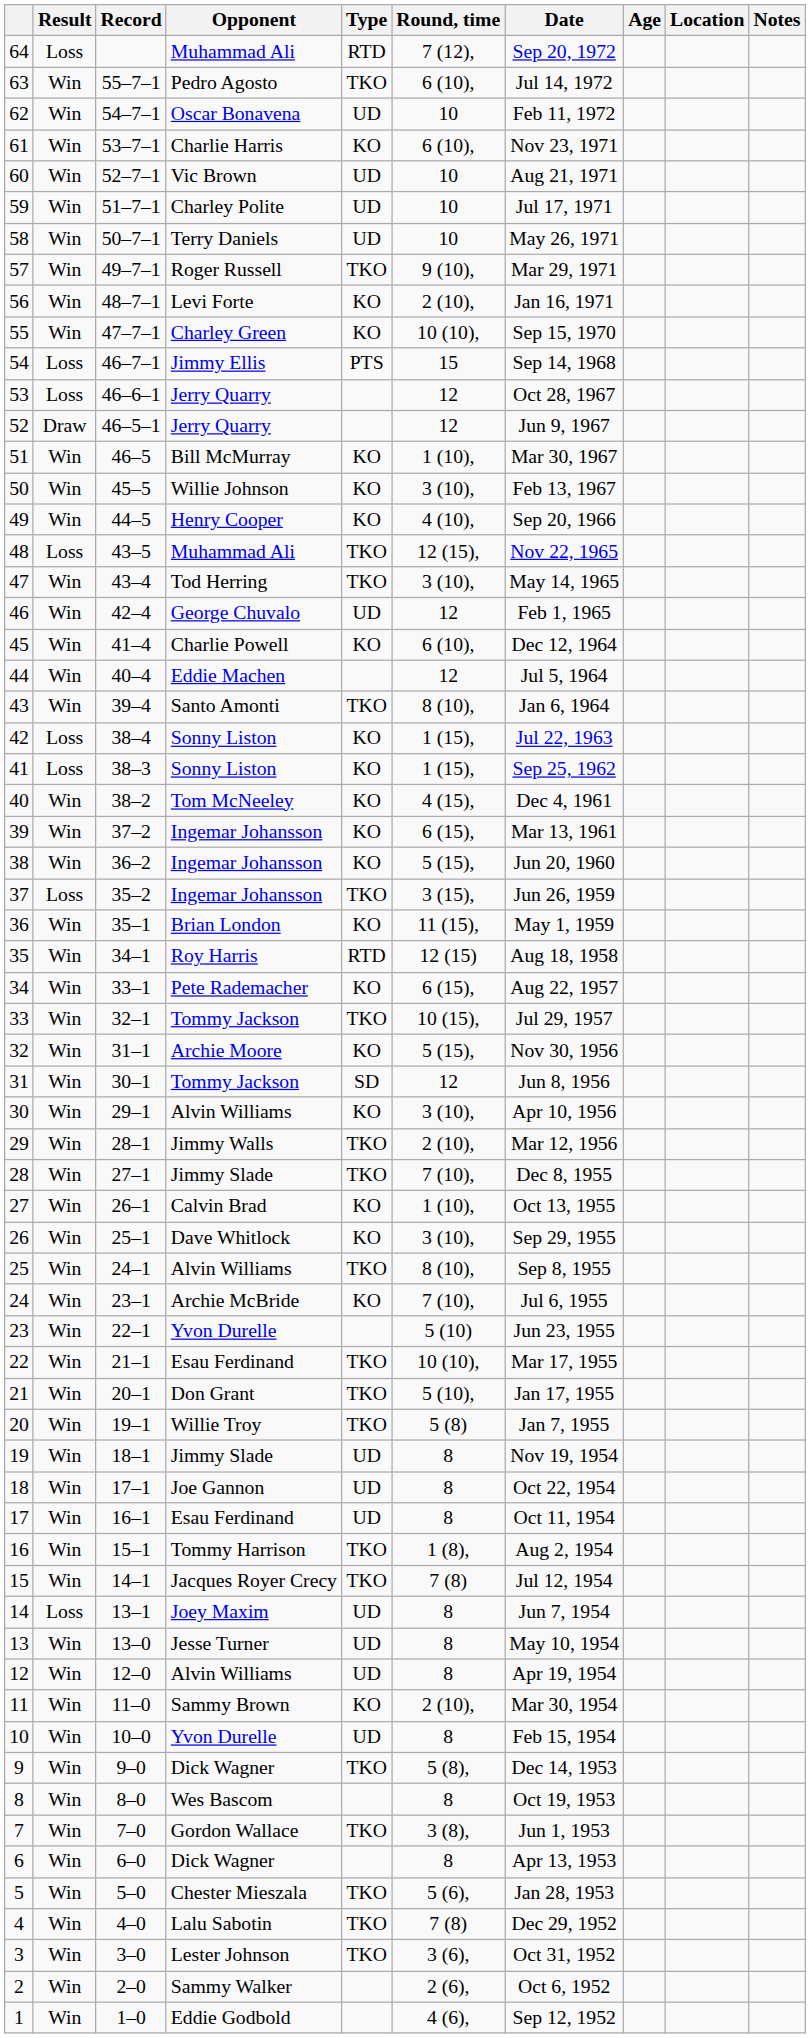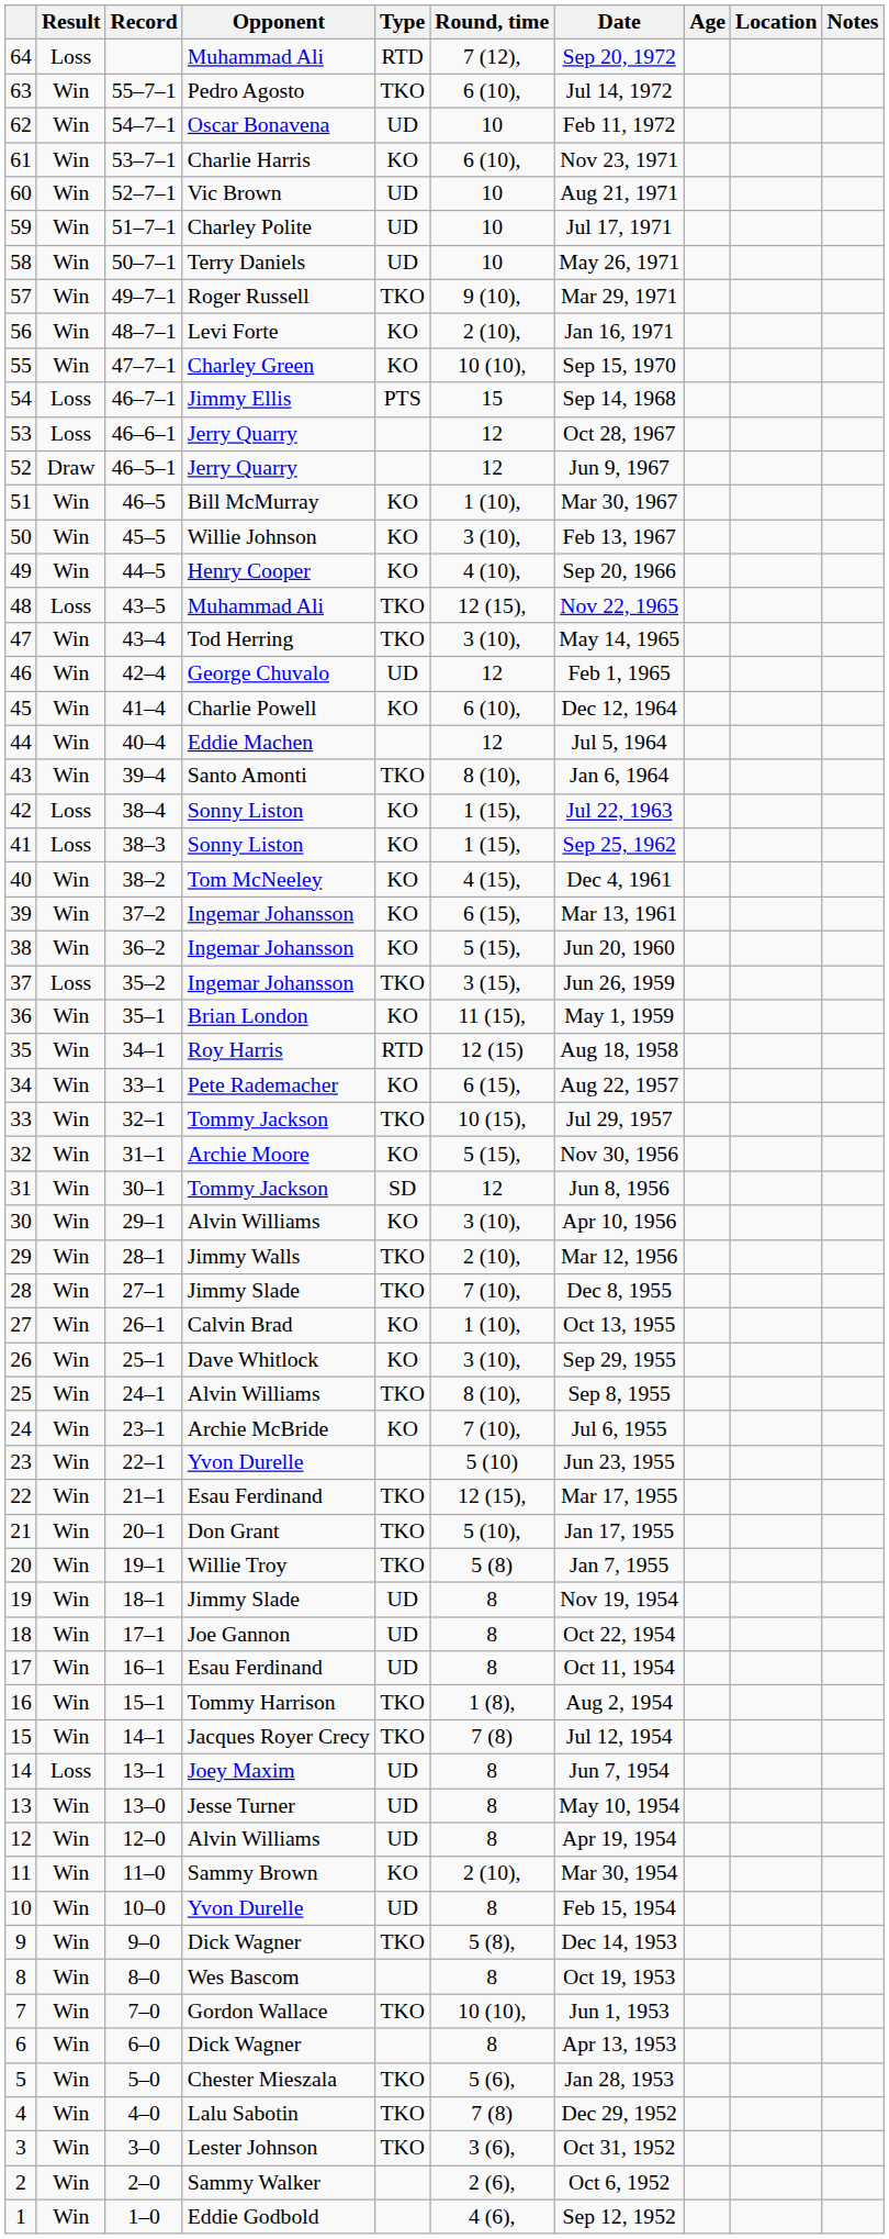22 | Round, time: 10 (10), -> 12 (15),
7 | Round, time: 3 (8), -> 10 (10),
